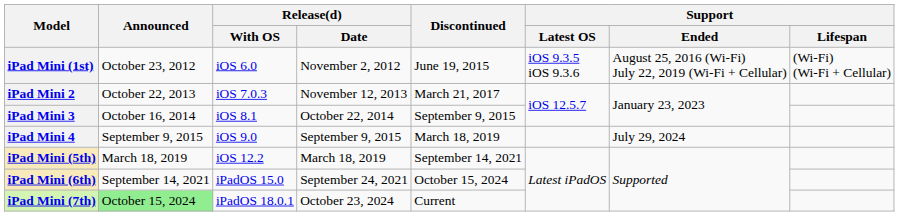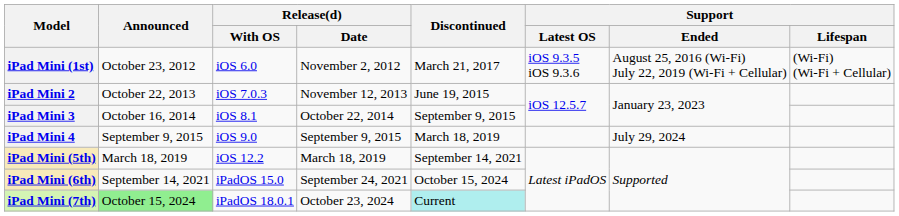iPad Mini (1st) | Discontinued: June 19, 2015 -> March 21, 2017
iPad Mini 2 | Discontinued: March 21, 2017 -> June 19, 2015
iPad Mini (7th) | Discontinued: no background -> paleturquoise background
